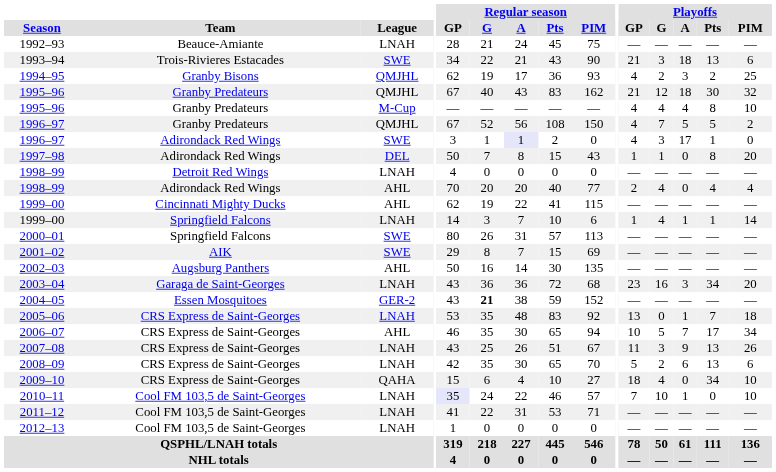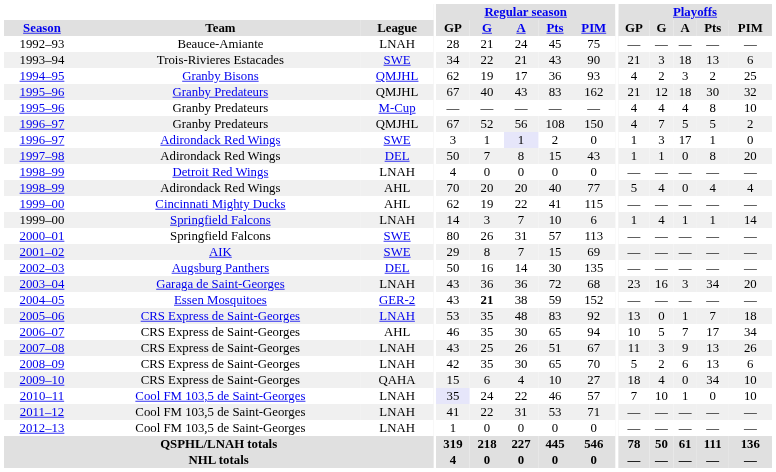1996–97 / Adirondack Red Wings | Playoffs / GP: 4 -> 1
1998–99 / Adirondack Red Wings | Playoffs / GP: 2 -> 5
2002–03 | League: AHL -> DEL
